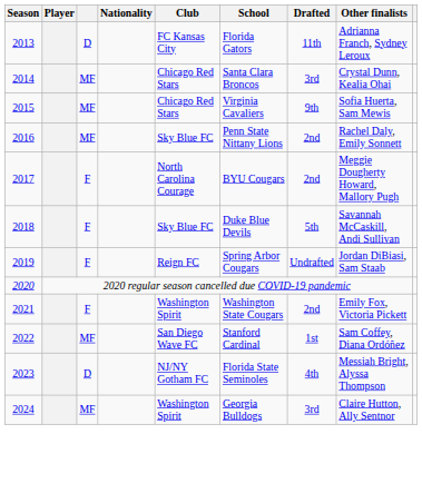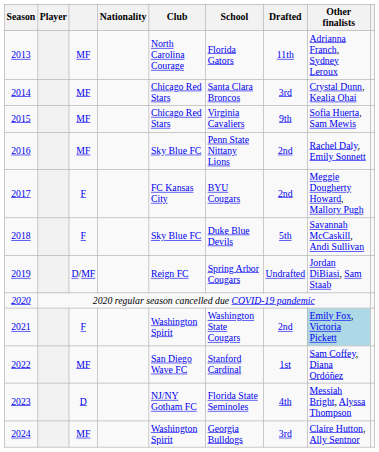2013 | column 3: D -> MF
2013 | Club: FC Kansas City -> North Carolina Courage
2017 | Club: North Carolina Courage -> FC Kansas City
2019 | column 3: F -> D/MF
2021 | Other finalists: no background -> lightblue background
